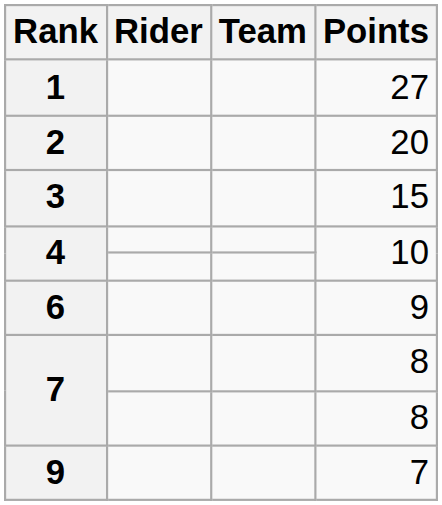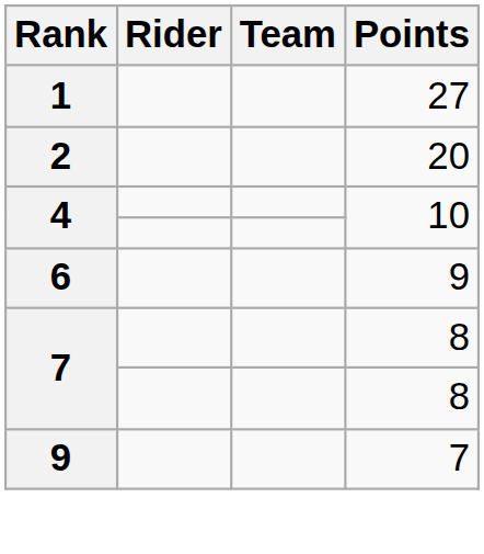- row: 3 | 15
